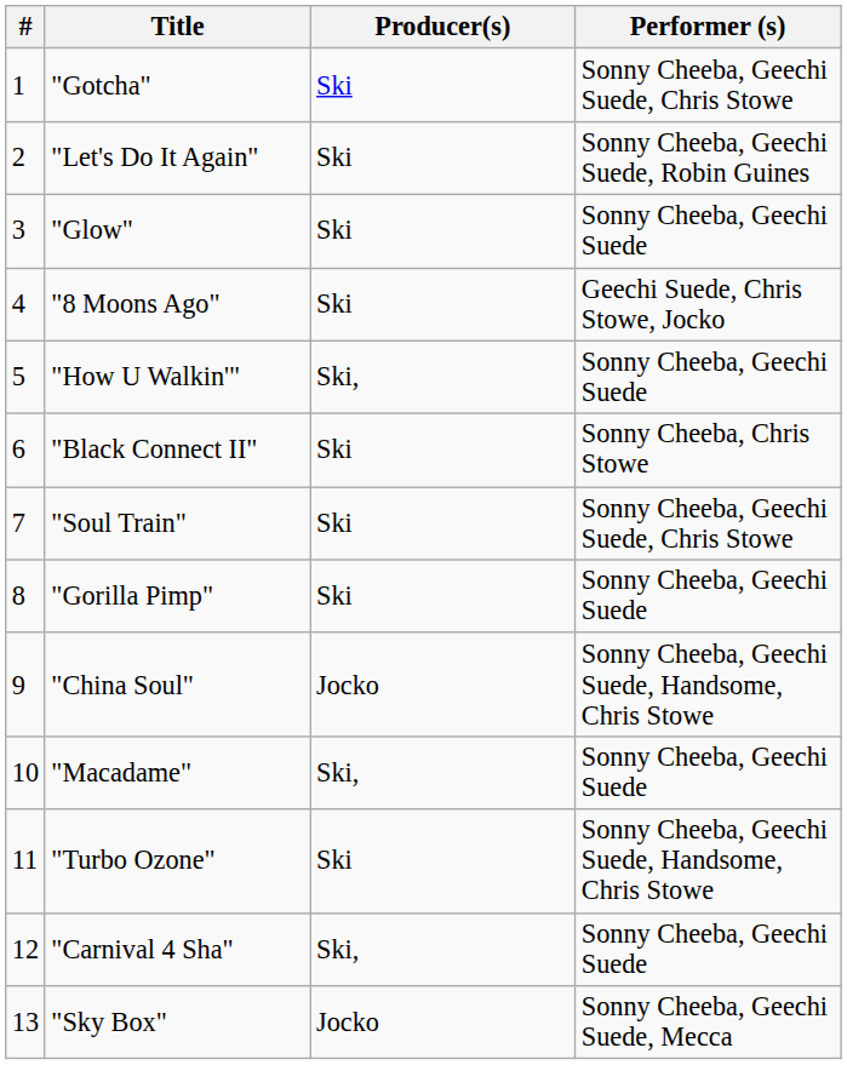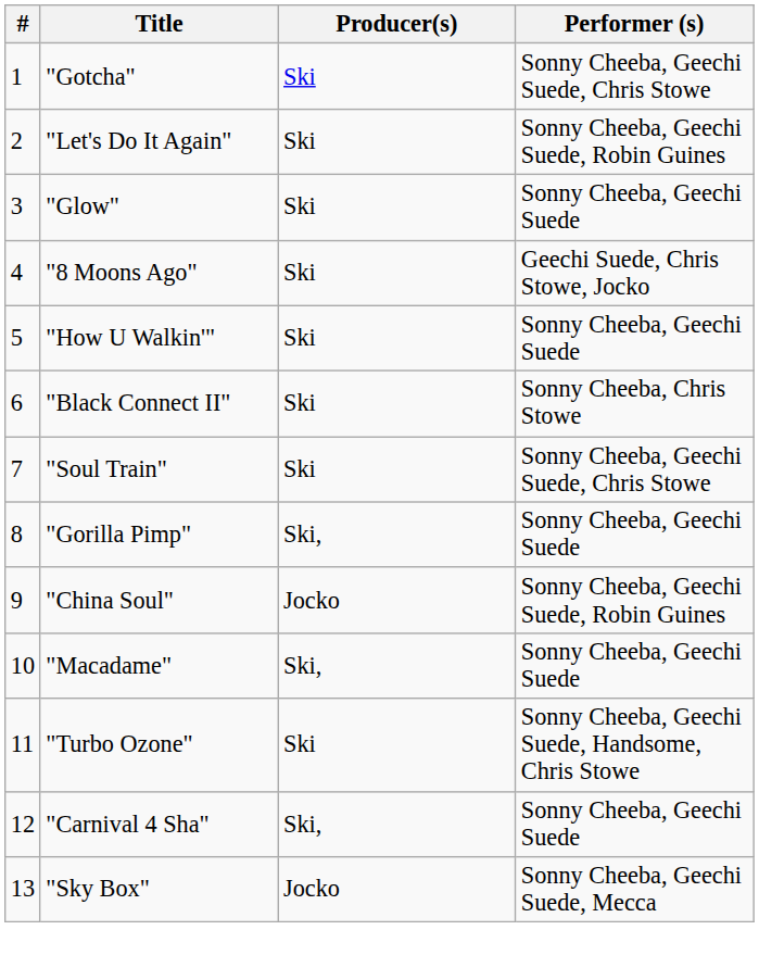"How U Walkin'" | Producer(s): Ski, -> Ski
"Gorilla Pimp" | Producer(s): Ski -> Ski,
"China Soul" | Performer (s): Sonny Cheeba, Geechi Suede, Handsome, Chris Stowe -> Sonny Cheeba, Geechi Suede, Robin Guines
